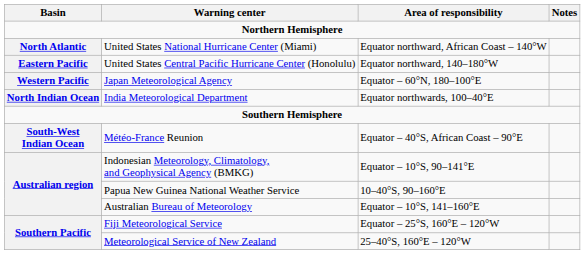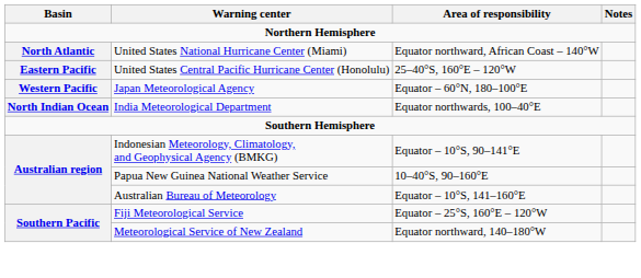United States Central Pacific Hurricane Center (Honolulu) | Area of responsibility: Equator northward, 140–180°W -> 25–40°S, 160°E – 120°W
- row: South-West Indian Ocean | Météo-France Reunion | Equator – 40°S, African Coast – 90°E
Meteorological Service of New Zealand | Area of responsibility: 25–40°S, 160°E – 120°W -> Equator northward, 140–180°W
